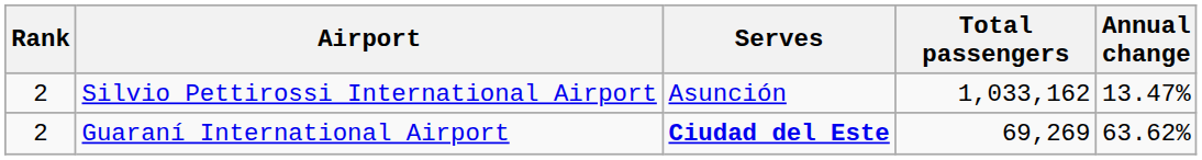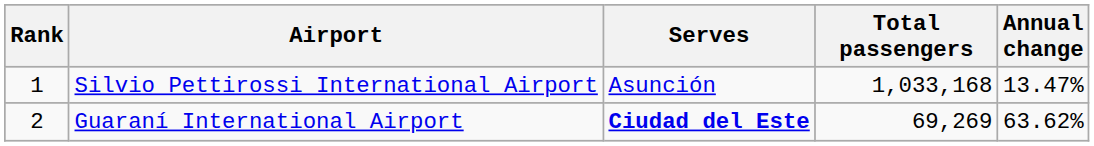Silvio Pettirossi International Airport | Rank: 2 -> 1
Silvio Pettirossi International Airport | Total passengers: 1,033,162 -> 1,033,168
